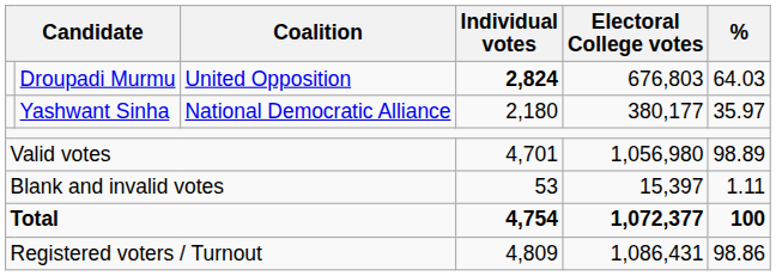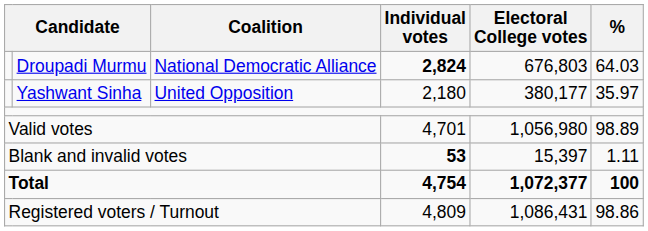Droupadi Murmu | Coalition: United Opposition -> National Democratic Alliance
Yashwant Sinha | Coalition: National Democratic Alliance -> United Opposition
Blank and invalid votes | Individual votes: normal -> bold
